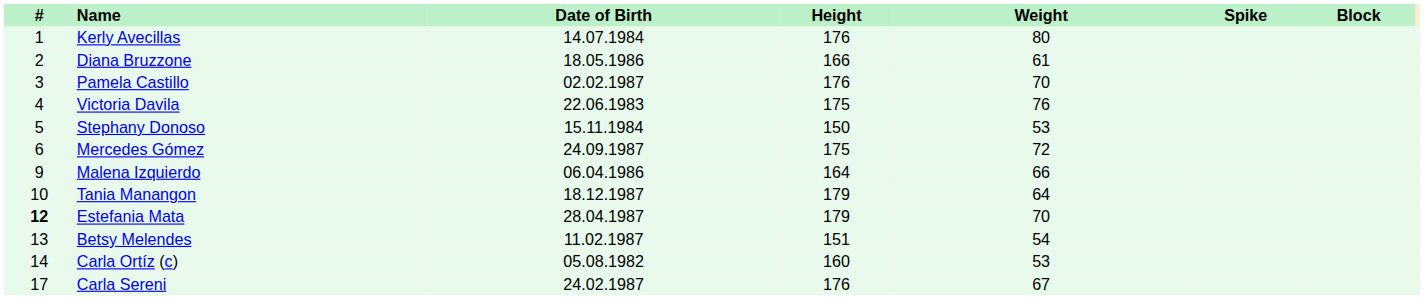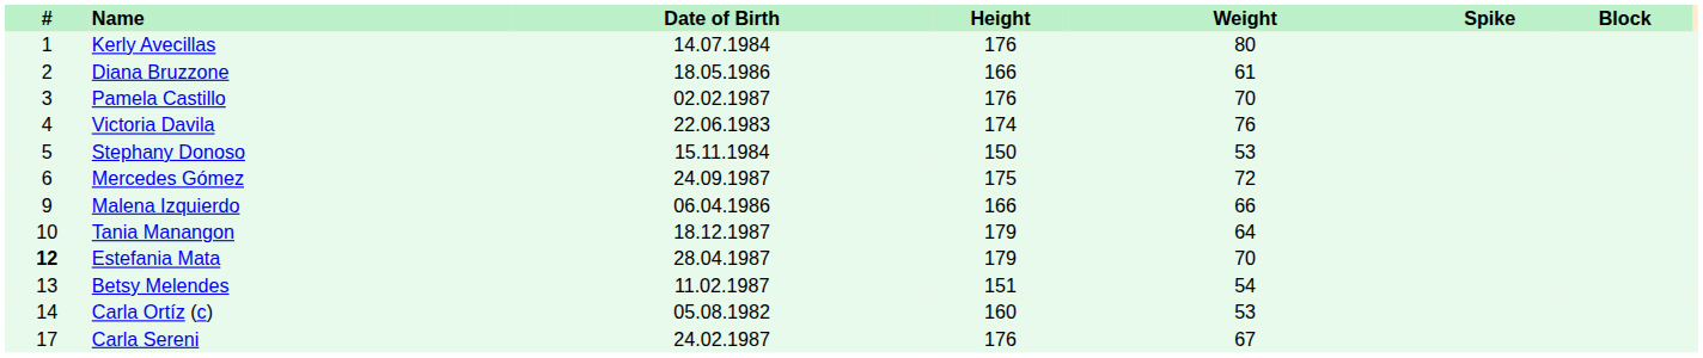Victoria Davila | Height: 175 -> 174
Malena Izquierdo | Height: 164 -> 166
